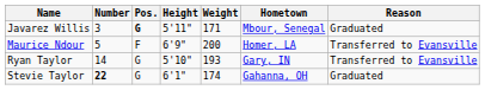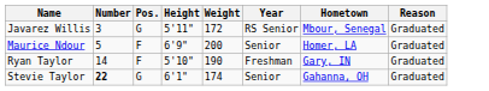+ column: Year | RS Senior | Senior | Freshman | Senior
Javarez Willis | Pos.: bold -> normal
Javarez Willis | Weight: 171 -> 172
Maurice Ndour | Reason: Transferred to Evansville -> Graduated
Ryan Taylor | Pos.: G -> F
Ryan Taylor | Weight: 193 -> 190
Ryan Taylor | Reason: Transferred to Evansville -> Graduated
